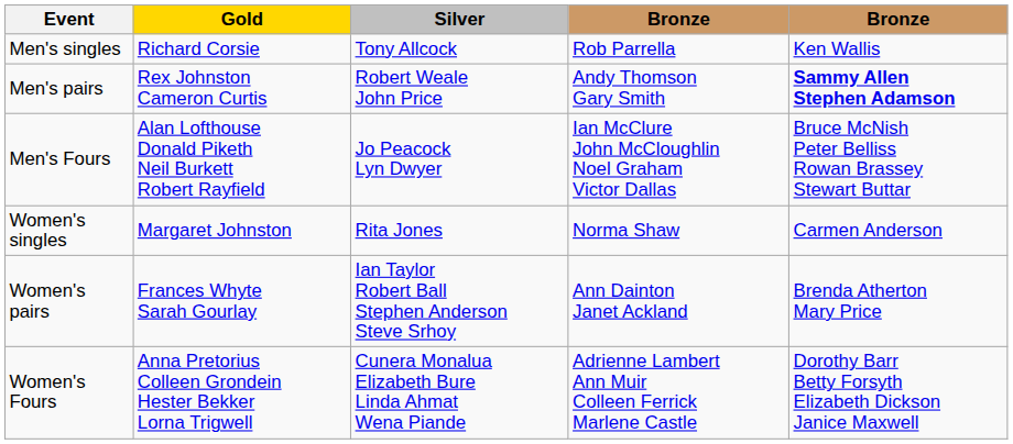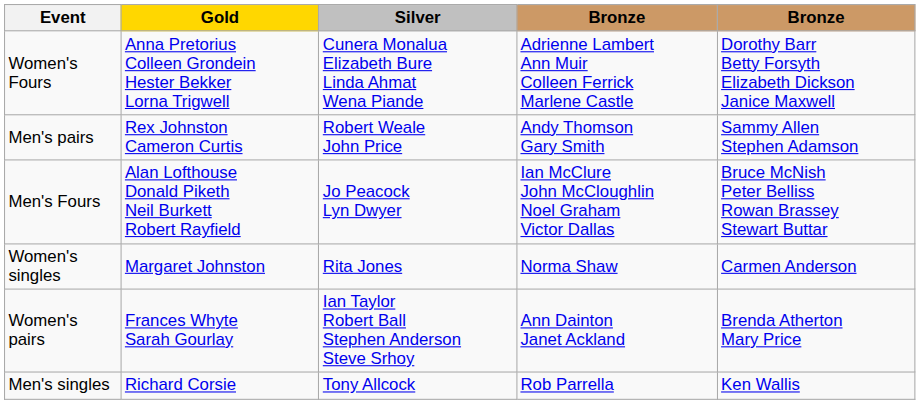rows swapped: Men's singles <-> Women's Fours
Men's pairs | column 5: bold -> normal
